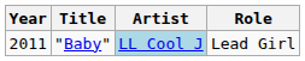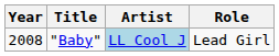"Baby" | Year: 2011 -> 2008
